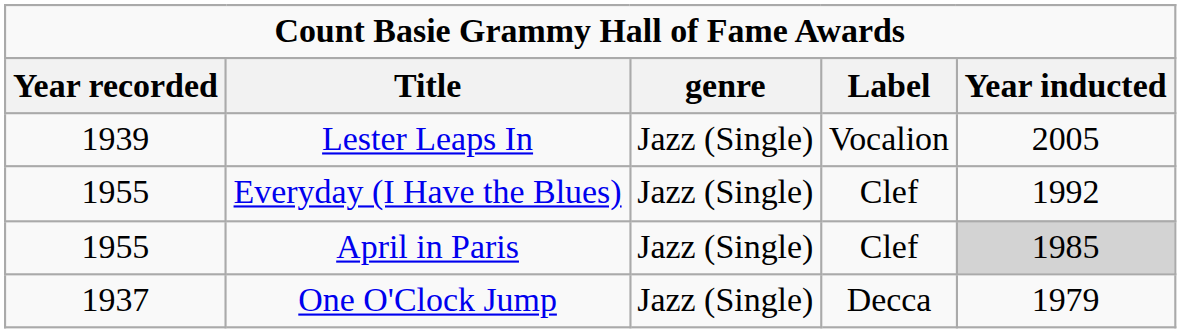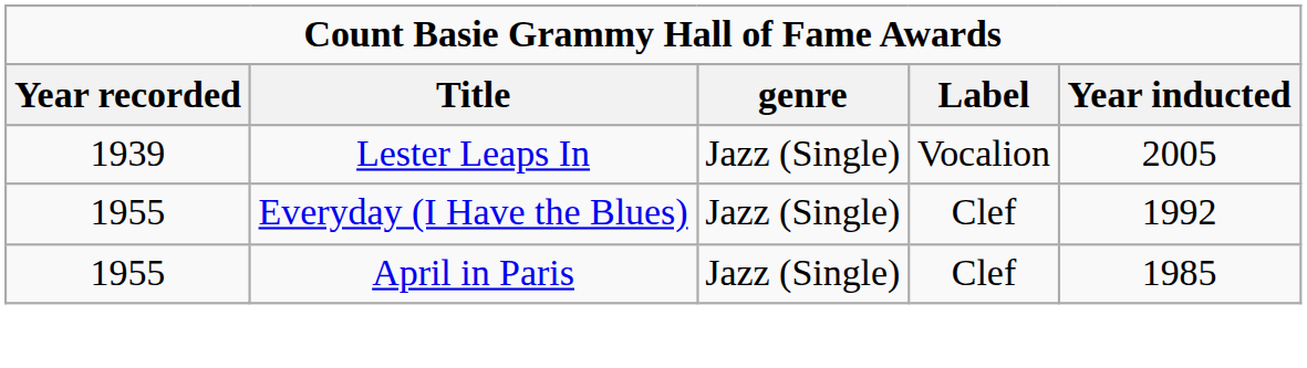April in Paris | Year inducted: lightgrey background -> no background
- row: 1937 | One O'Clock Jump | Jazz (Single) | Decca | 1979
